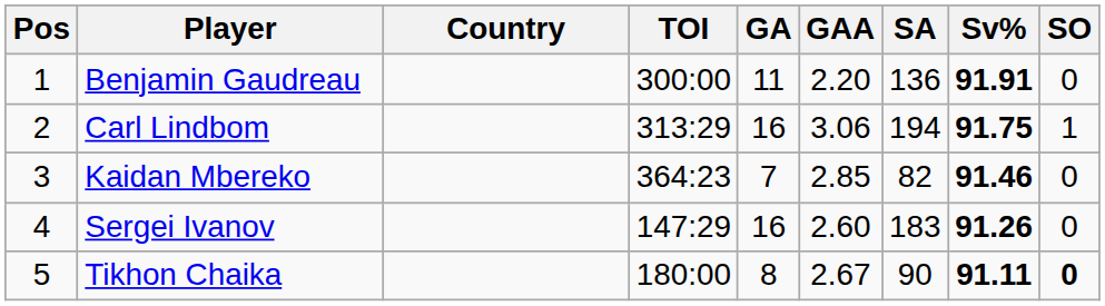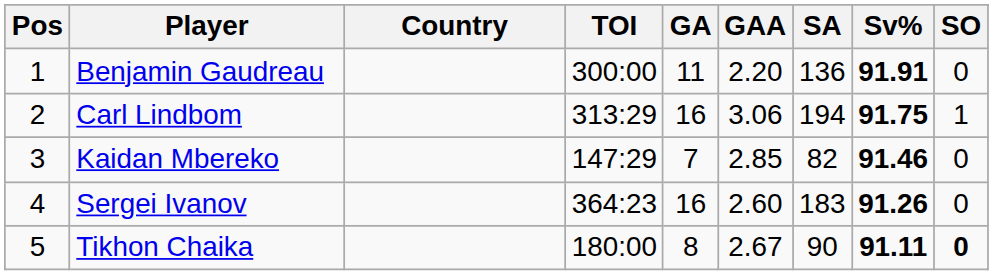Kaidan Mbereko | TOI: 364:23 -> 147:29
Sergei Ivanov | TOI: 147:29 -> 364:23
